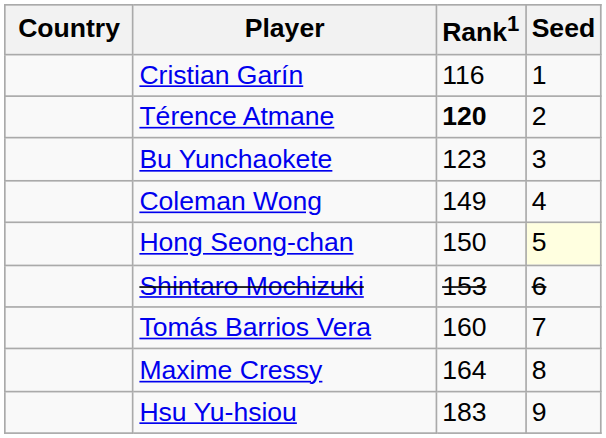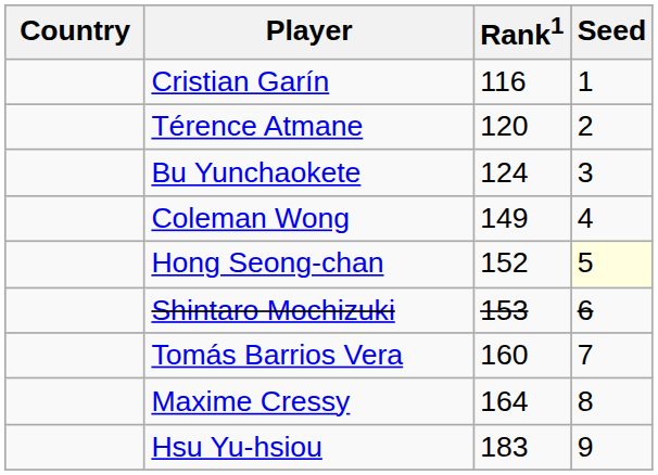Térence Atmane | Rank1: bold -> normal
Bu Yunchaokete | Rank1: 123 -> 124
Hong Seong-chan | Rank1: 150 -> 152
